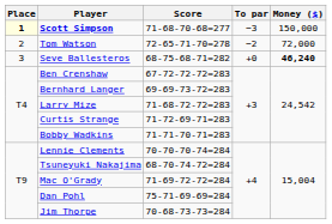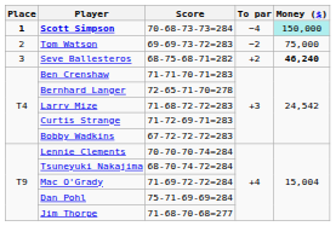Scott Simpson | Place: lightyellow background -> no background
Scott Simpson | Score: 71-68-70-68=277 -> 70-68-73-73=284
Scott Simpson | To par: −3 -> −4
Scott Simpson | Money ($): no background -> paleturquoise background
Tom Watson | Score: 72-65-71-70=278 -> 69-69-73-72=283
Tom Watson | Money ($): 72,000 -> 75,000
Seve Ballesteros | To par: +0 -> +2
Ben Crenshaw | Score: 67-72-72-72=283 -> 71-71-70-71=283
Bernhard Langer | Score: 69-69-73-72=283 -> 72-65-71-70=278
Bobby Wadkins | Score: 71-71-70-71=283 -> 67-72-72-72=283
Jim Thorpe | Score: 70-68-73-73=284 -> 71-68-70-68=277
